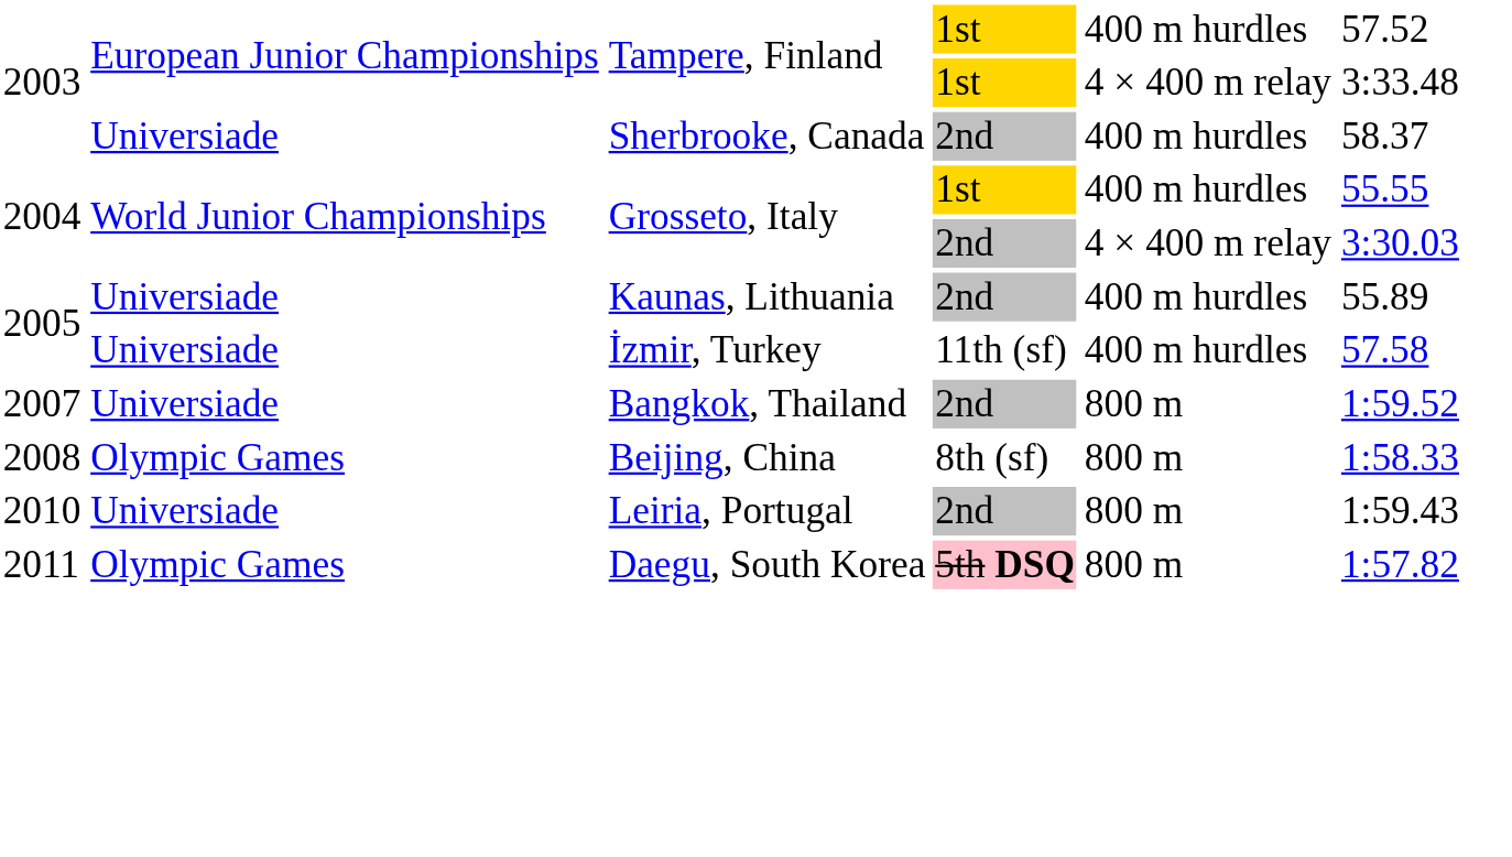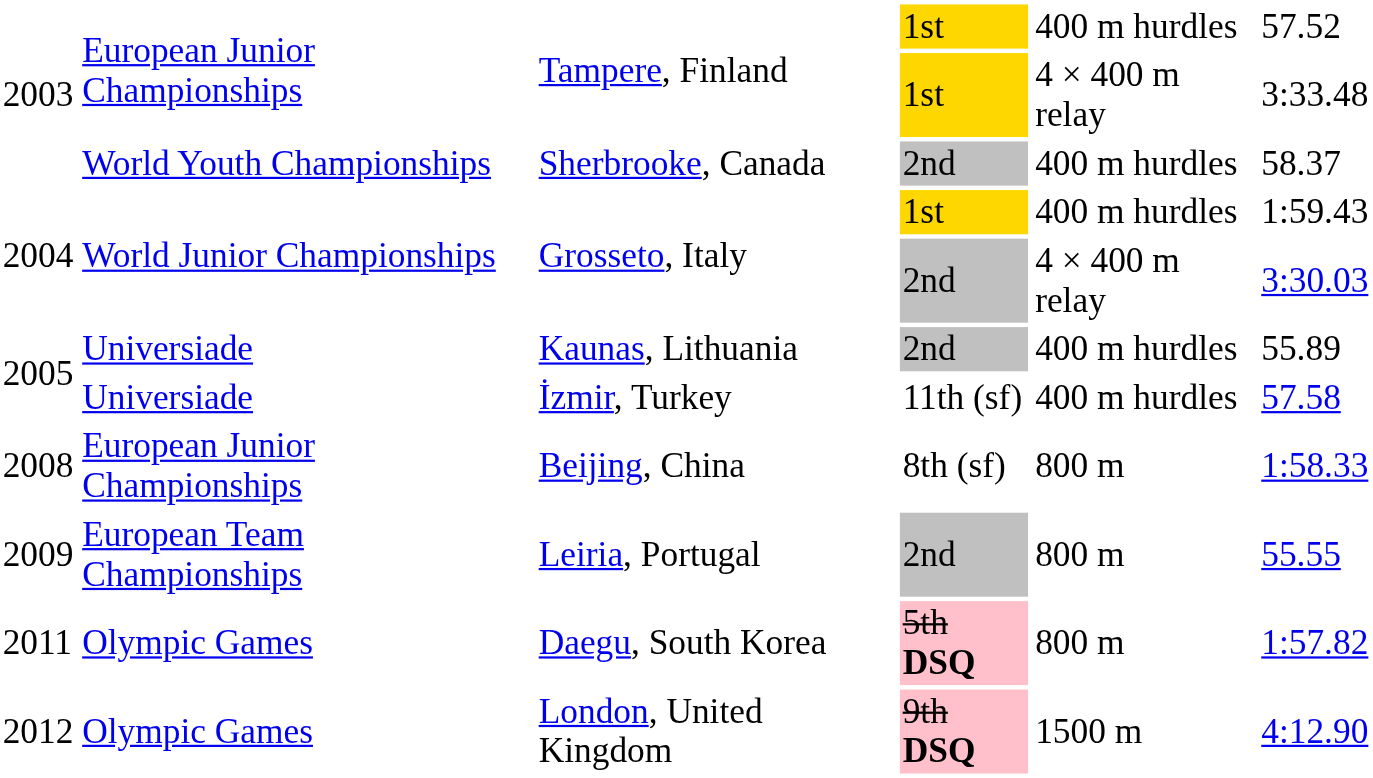Sherbrooke, Canada | column 2: Universiade -> World Youth Championships
Grosseto, Italy / 1st | column 6: 55.55 -> 1:59.43
- row: 2007 | Universiade | Bangkok, Thailand | 2nd | 800 m | 1:59.52
Beijing, China | column 2: Olympic Games -> European Junior Championships
Leiria, Portugal | column 1: 2010 -> 2009
Leiria, Portugal | column 2: Universiade -> European Team Championships
Leiria, Portugal | column 6: 1:59.43 -> 55.55
+ row: 2012 | Olympic Games | London, United Kingdom | 9th DSQ | 1500 m | 4:12.90
